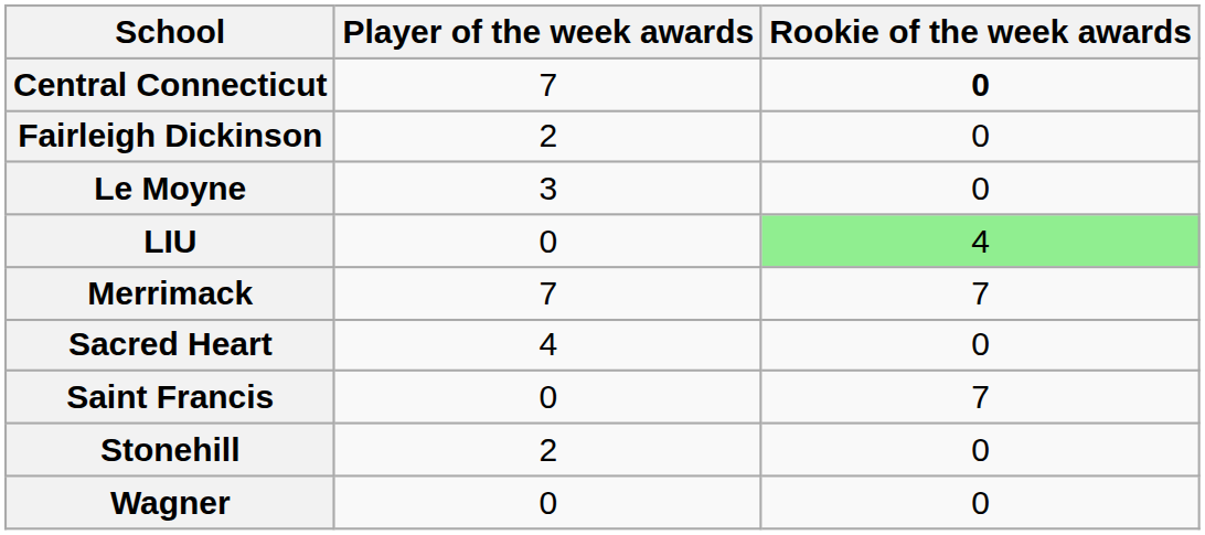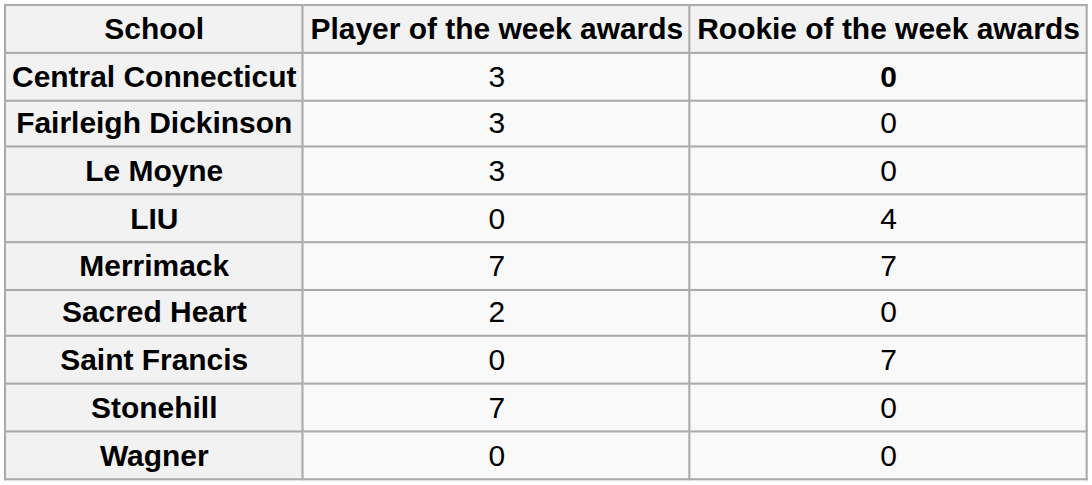Central Connecticut | Player of the week awards: 7 -> 3
Fairleigh Dickinson | Player of the week awards: 2 -> 3
LIU | Rookie of the week awards: lightgreen background -> no background
Sacred Heart | Player of the week awards: 4 -> 2
Stonehill | Player of the week awards: 2 -> 7
